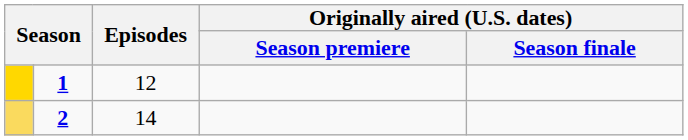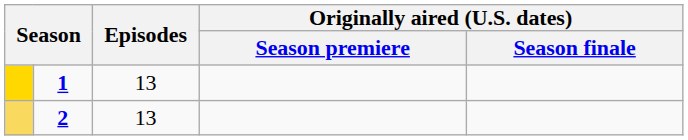1 | Episodes: 12 -> 13
2 | Episodes: 14 -> 13
